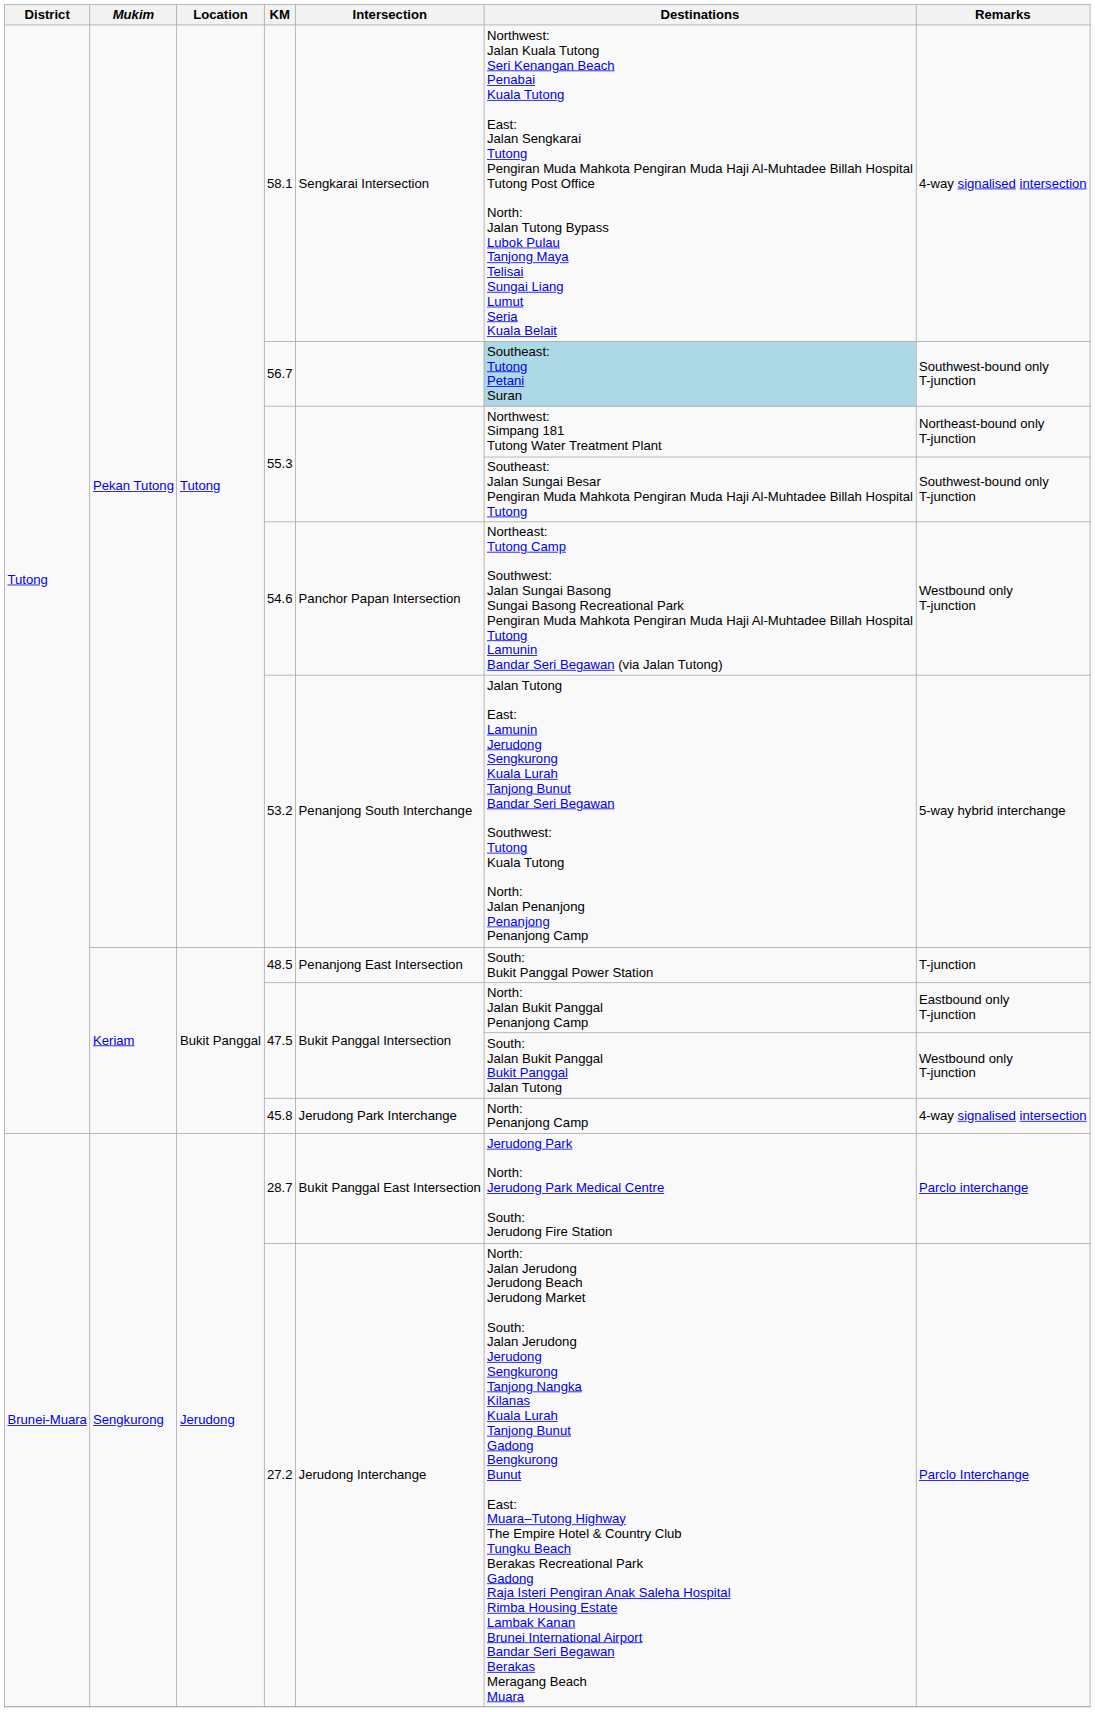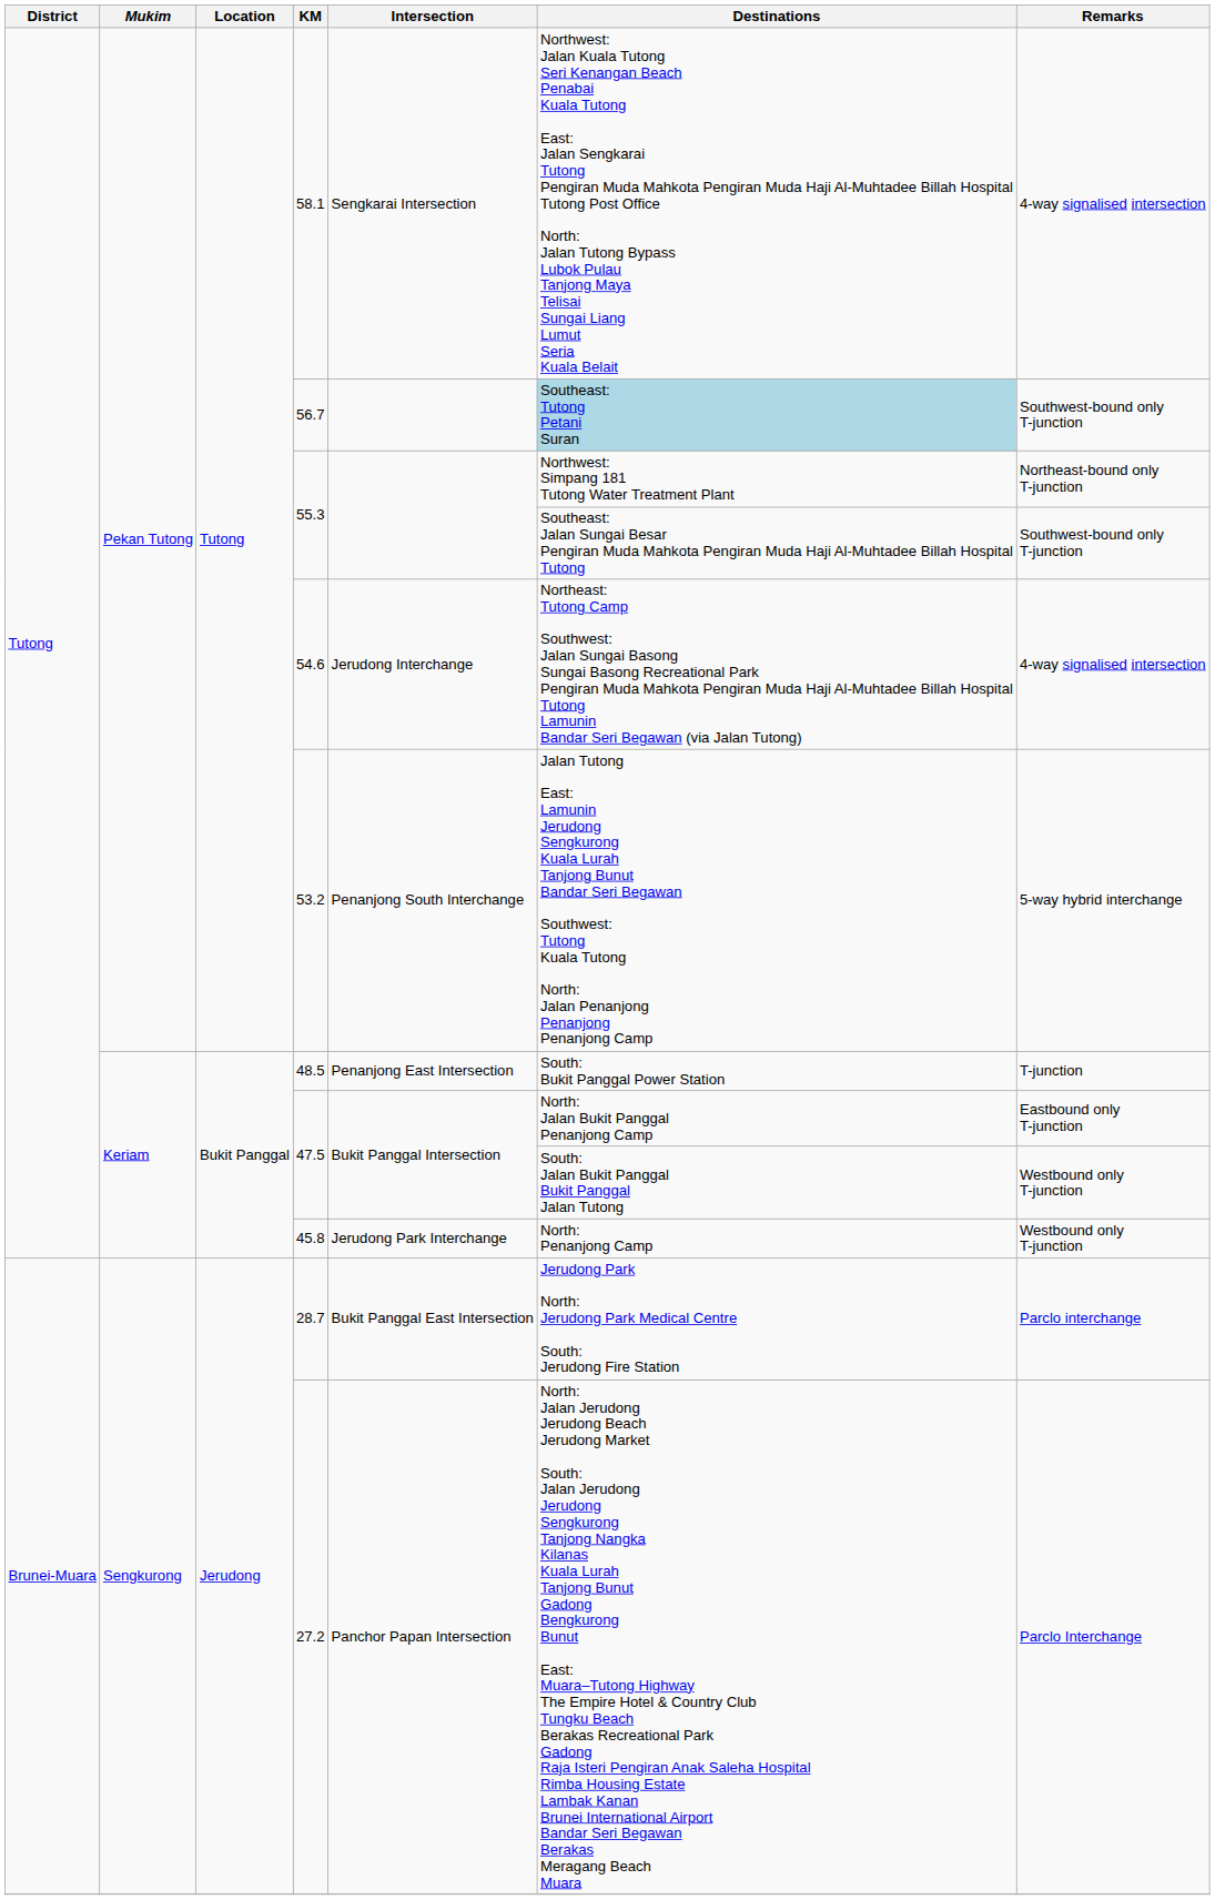54.6 | Intersection: Panchor Papan Intersection -> Jerudong Interchange
54.6 | Remarks: Westbound only T-junction -> 4-way signalised intersection
45.8 | Remarks: 4-way signalised intersection -> Westbound only T-junction
27.2 | Intersection: Jerudong Interchange -> Panchor Papan Intersection
